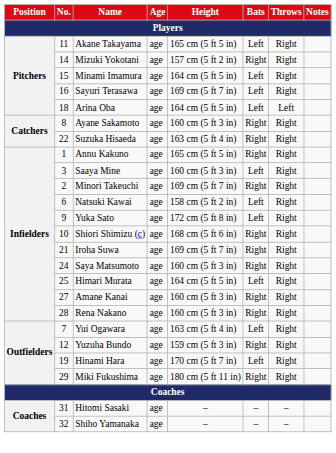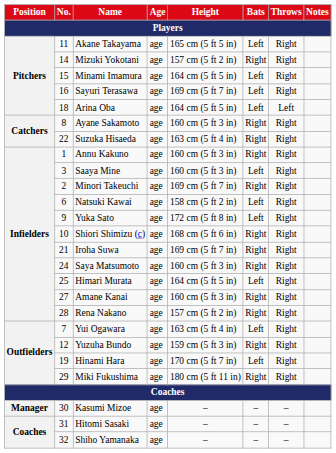Annu Kakuno | Height: 165 cm (5 ft 5 in) -> 160 cm (5 ft 3 in)
Rena Nakano | Height: 160 cm (5 ft 3 in) -> 157 cm (5 ft 2 in)
+ row: Manager | 30 | Kasumi Mizoe | age | – | – | –
